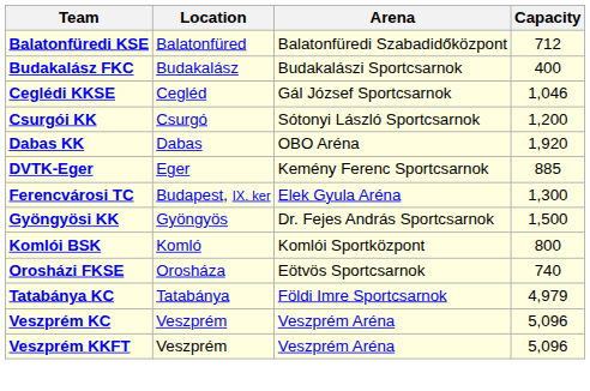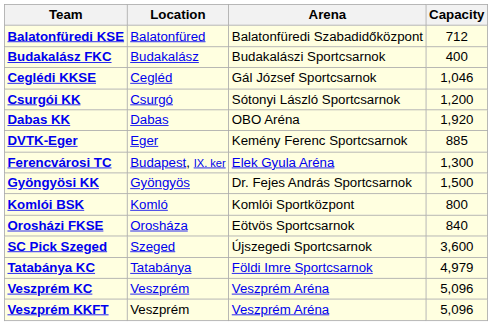Orosházi FKSE | Capacity: 740 -> 840
+ row: SC Pick Szeged | Szeged | Újszegedi Sportcsarnok | 3,600
